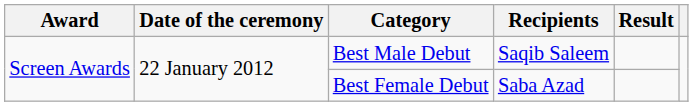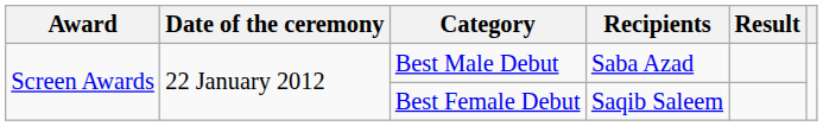Best Male Debut | Recipients: Saqib Saleem -> Saba Azad
Best Female Debut | Recipients: Saba Azad -> Saqib Saleem
